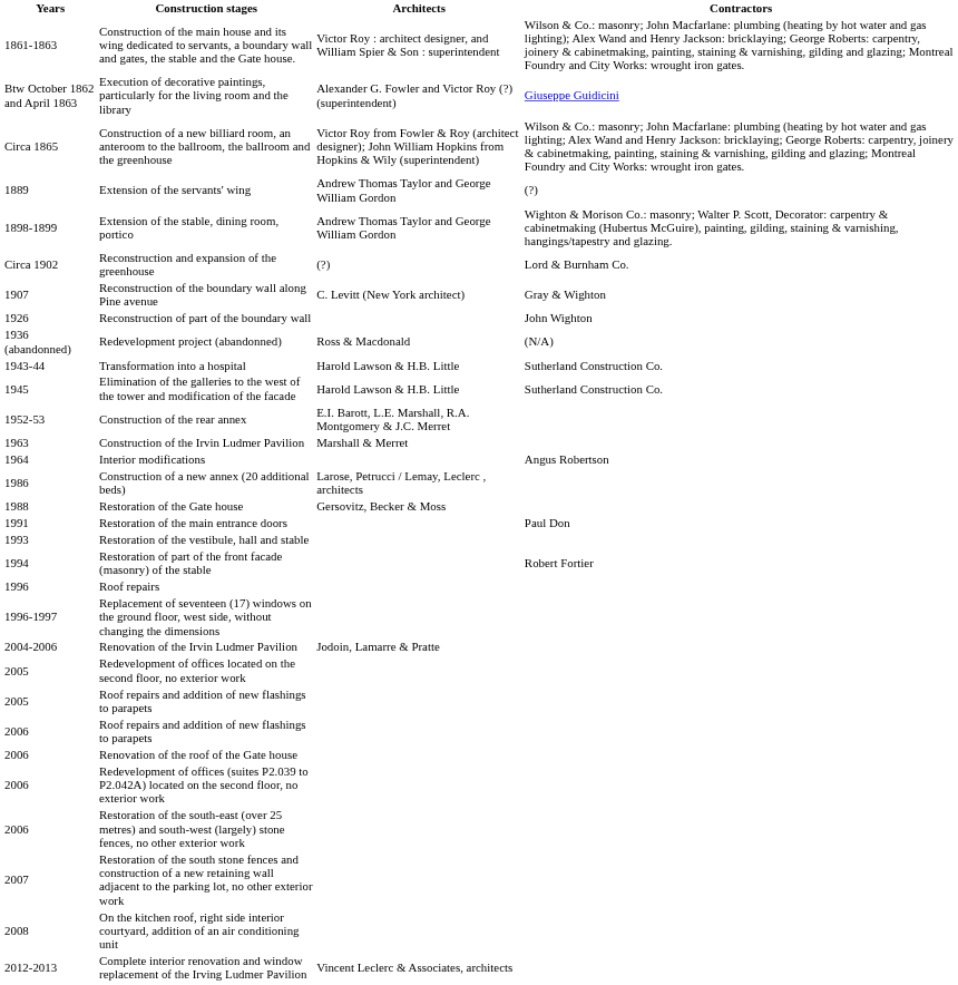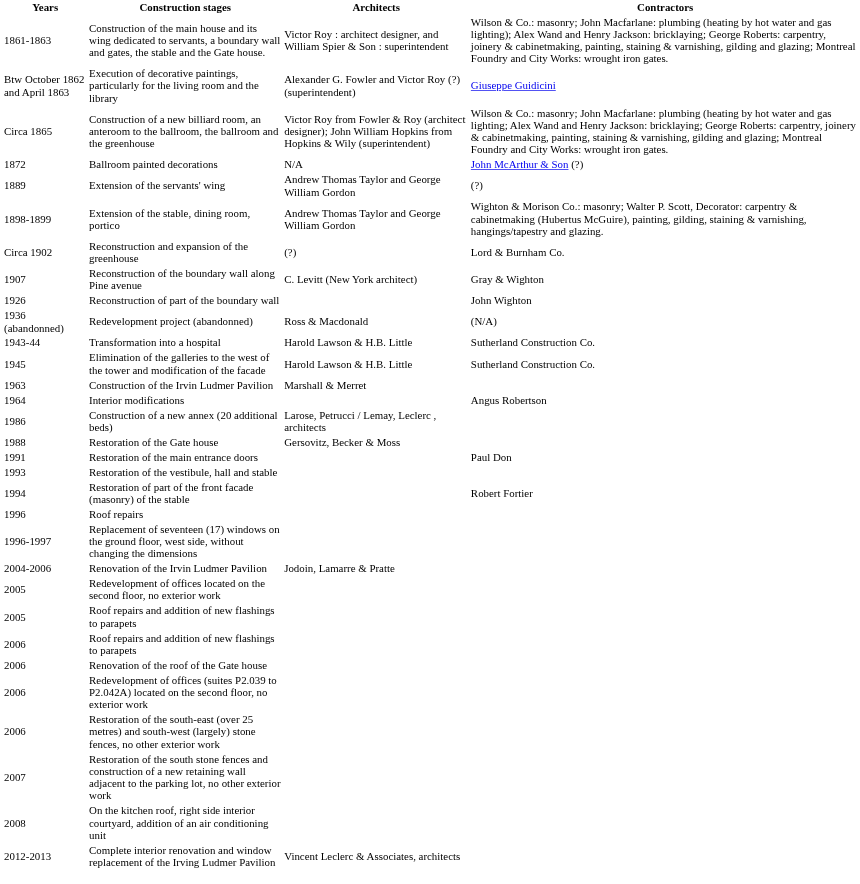+ row: 1872 | Ballroom painted decorations | N/A | John McArthur & Son (?)
- row: 1952-53 | Construction of the rear annex | E.I. Barott, L.E. Marshall, R.A. Montgomery & J.C. Merret
